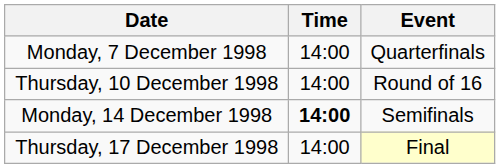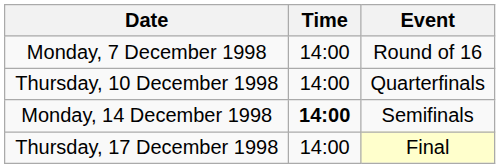Monday, 7 December 1998 | Event: Quarterfinals -> Round of 16
Thursday, 10 December 1998 | Event: Round of 16 -> Quarterfinals
